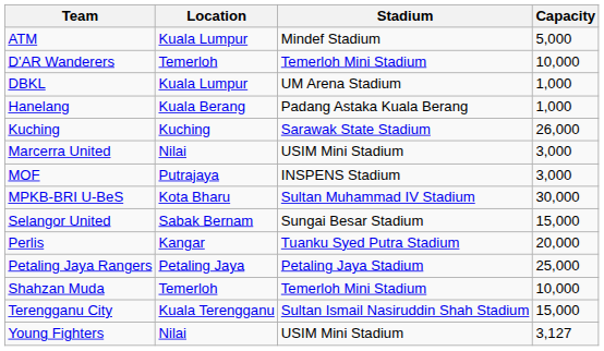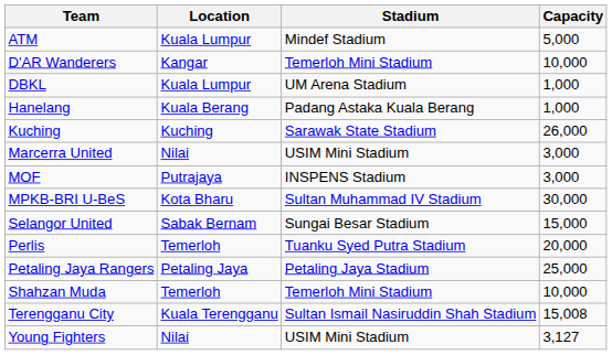D'AR Wanderers | Location: Temerloh -> Kangar
Perlis | Location: Kangar -> Temerloh
Terengganu City | Capacity: 15,000 -> 15,008
